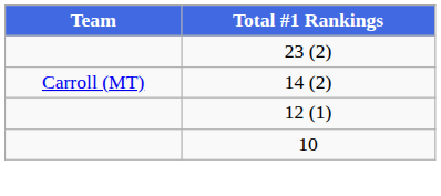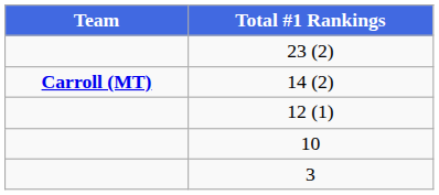14 (2) | Team: normal -> bold
+ row: 3
